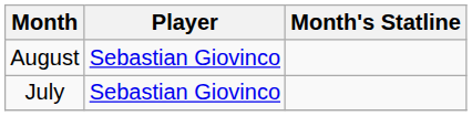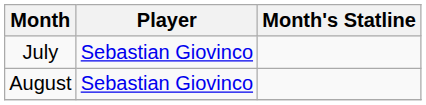rows swapped: July <-> August
